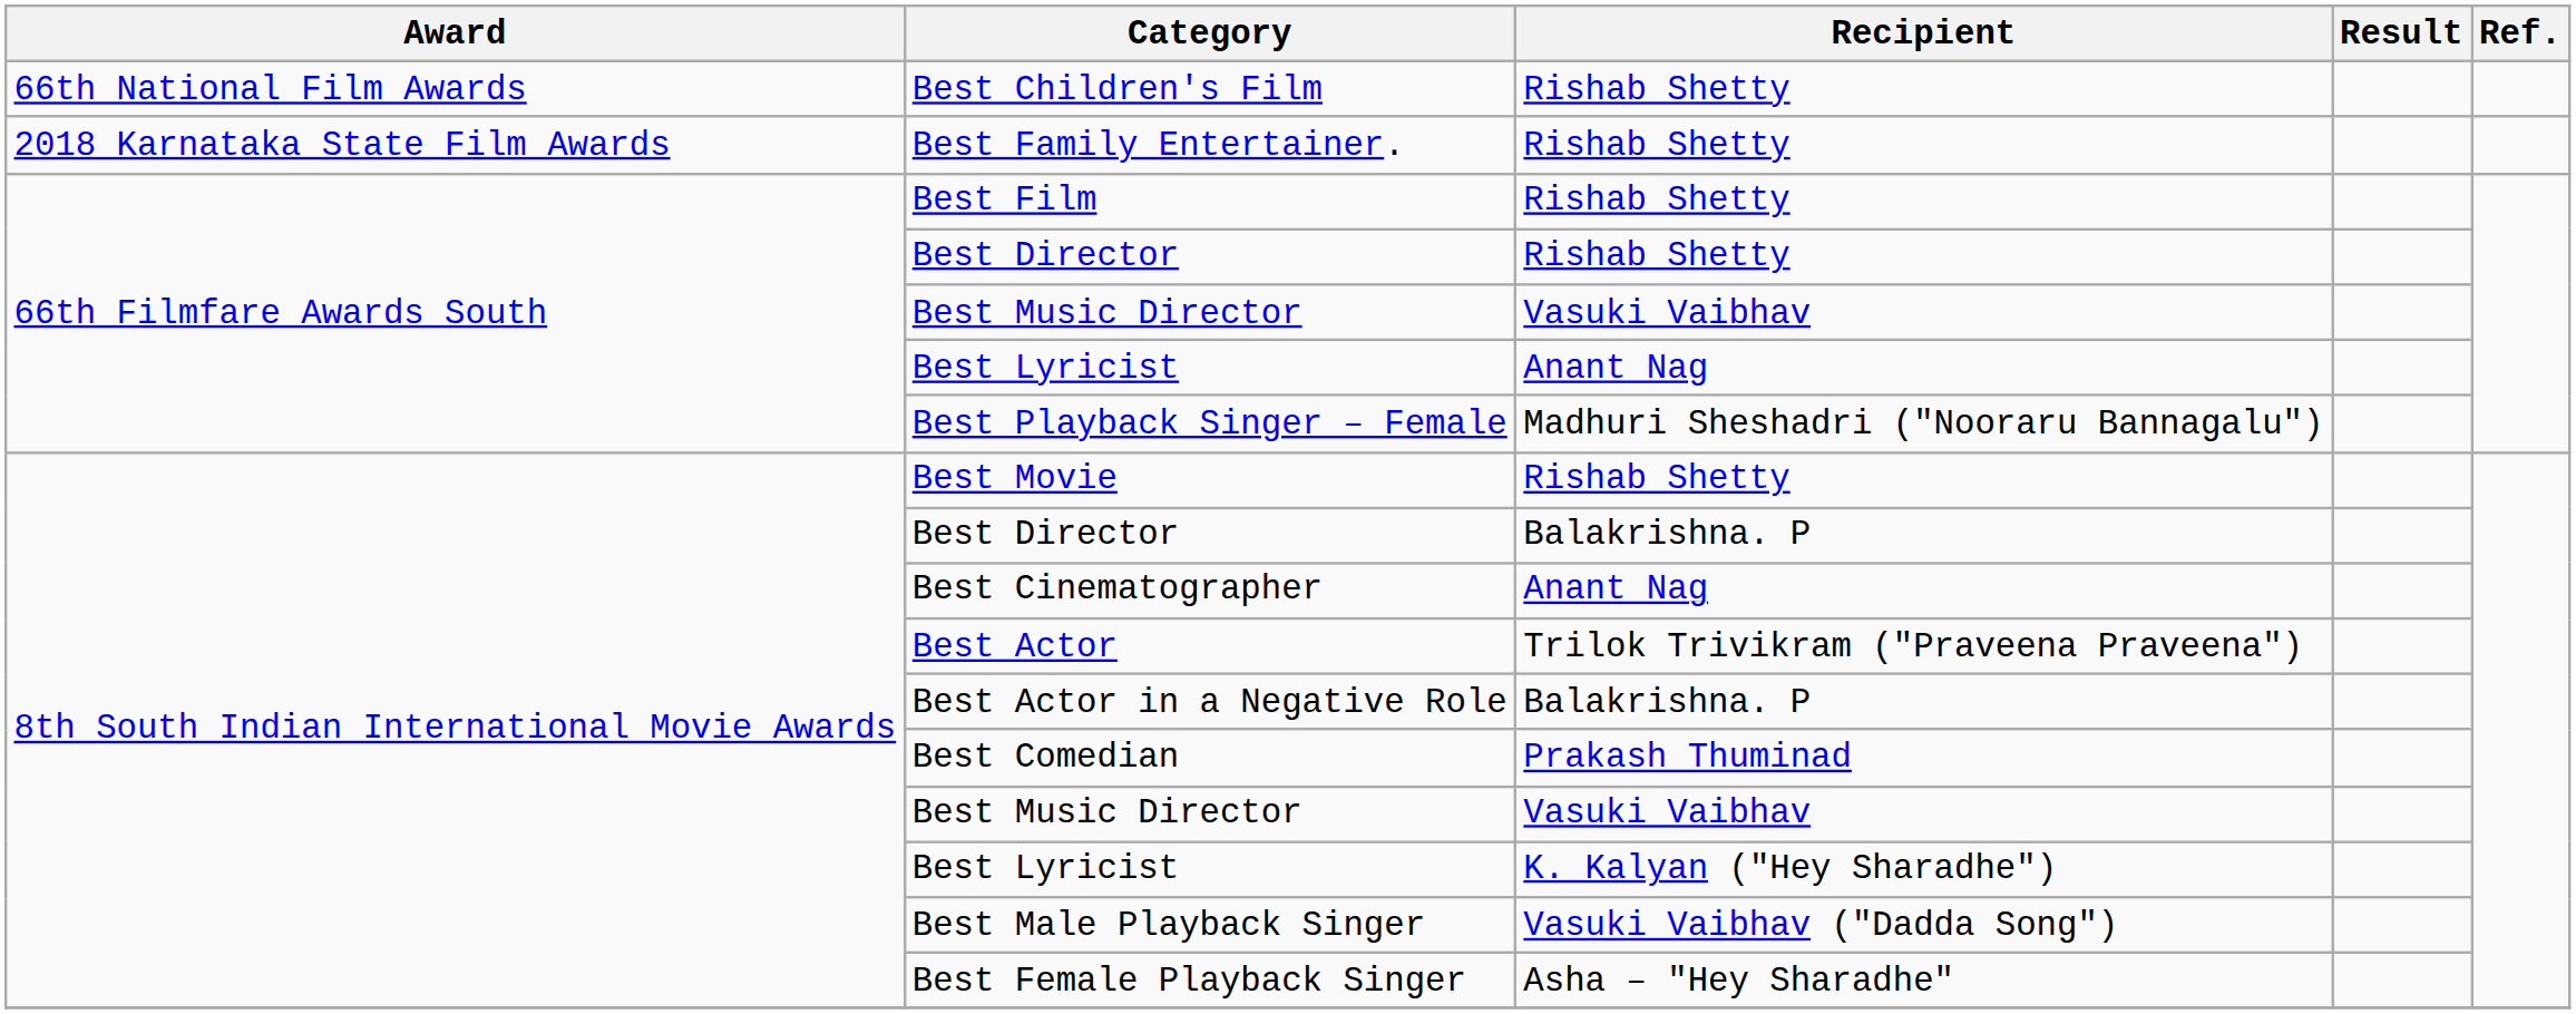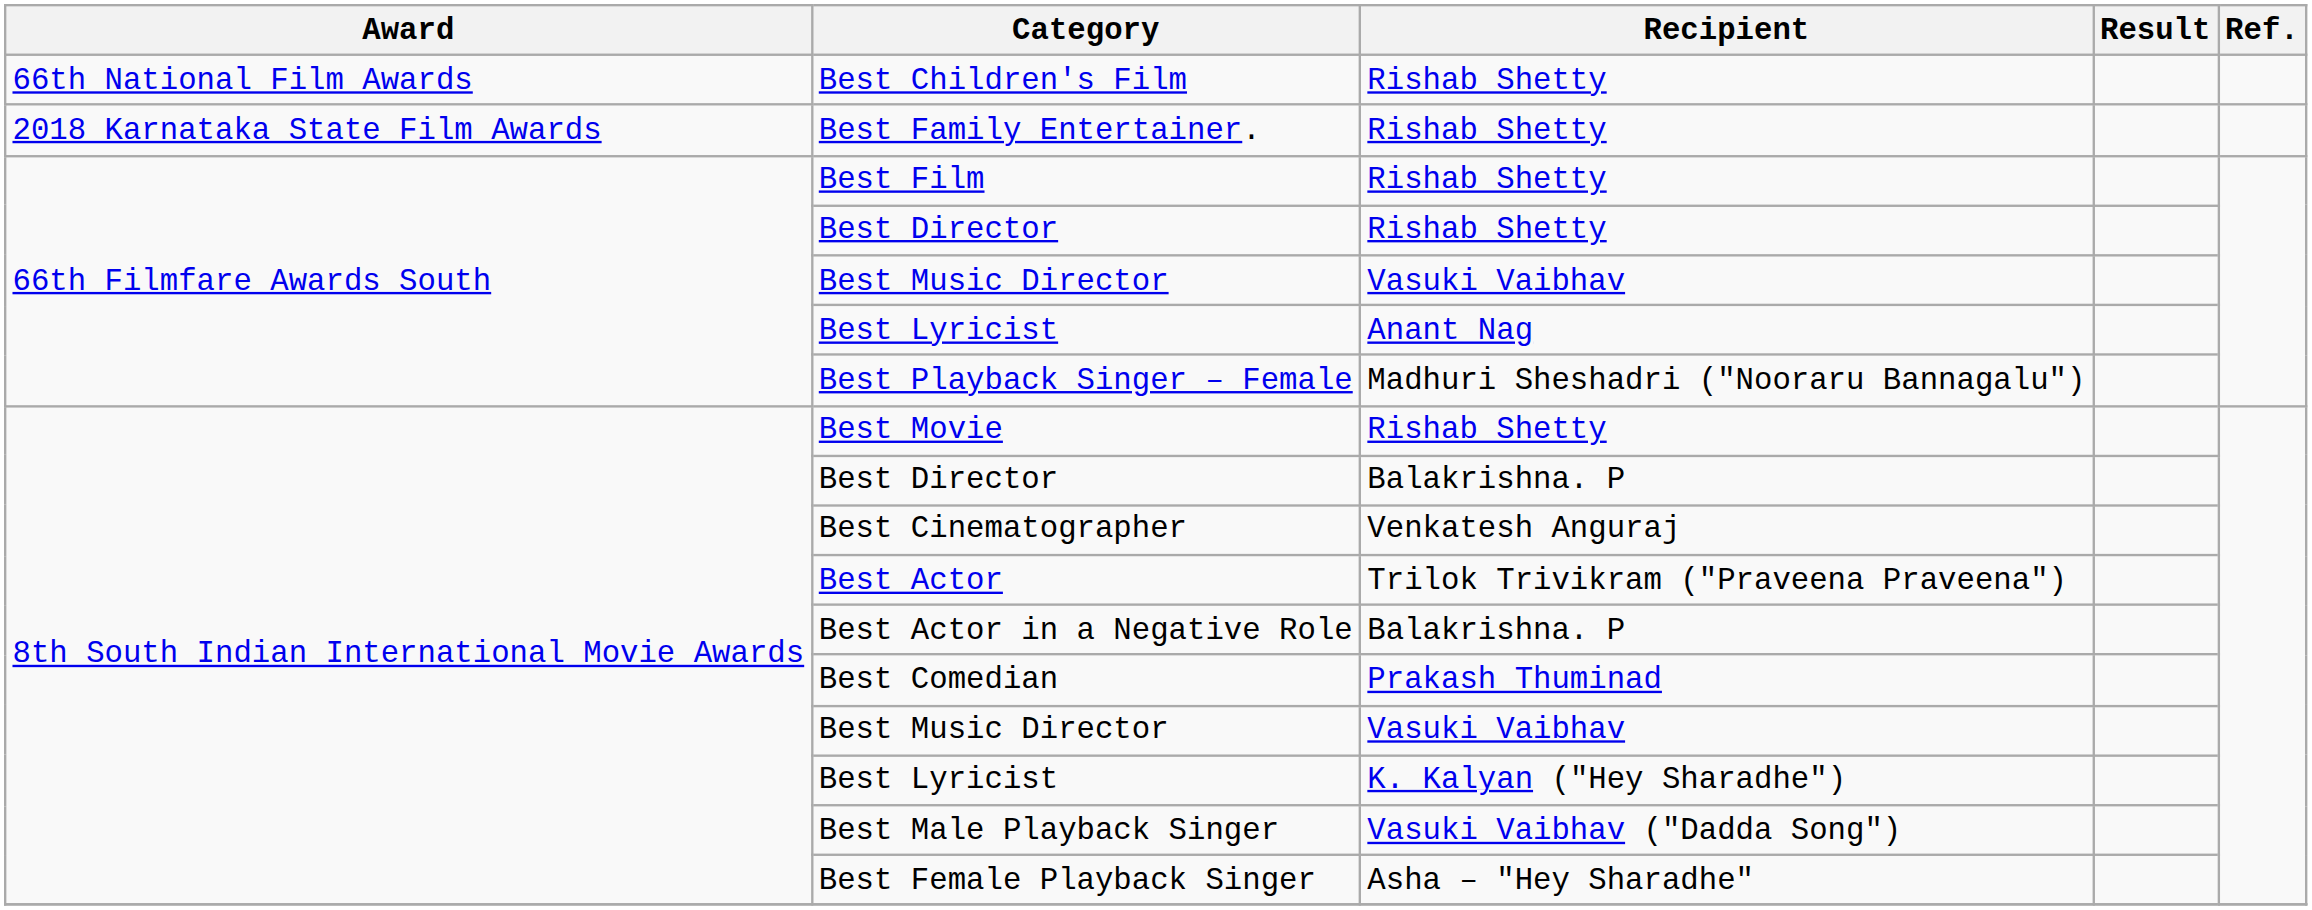Best Cinematographer | Recipient: Anant Nag -> Venkatesh Anguraj
